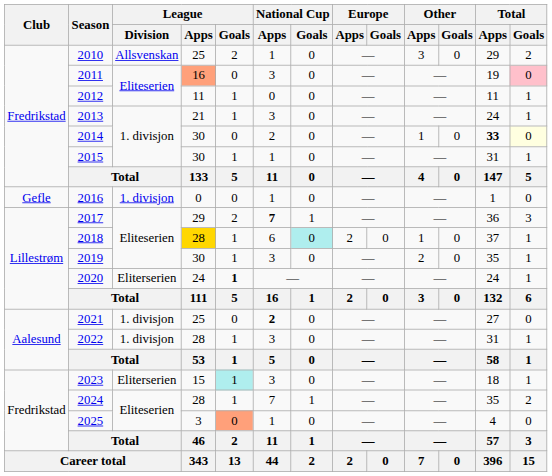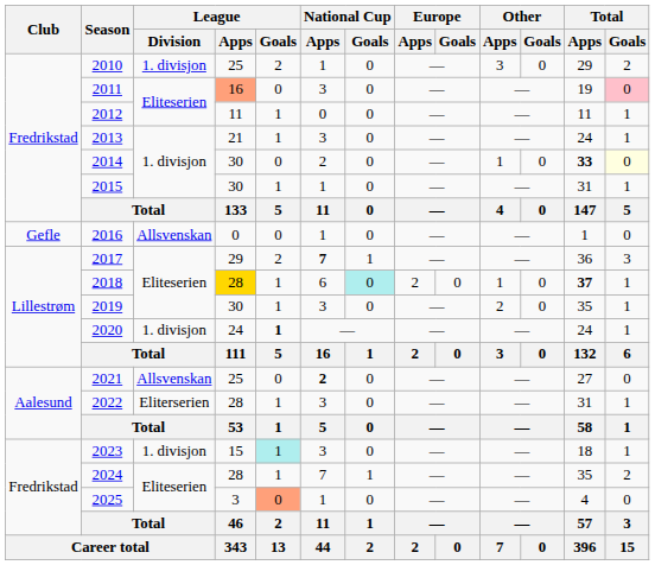2010 | League / Division: Allsvenskan -> 1. divisjon
2016 | League / Division: 1. divisjon -> Allsvenskan
2018 | Total / Apps: normal -> bold
2020 | League / Division: Eliterserien -> 1. divisjon
2021 | League / Division: 1. divisjon -> Allsvenskan
2022 | League / Division: 1. divisjon -> Eliterserien
2023 | League / Division: Eliterserien -> 1. divisjon
